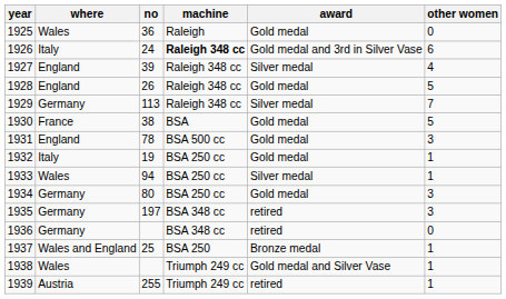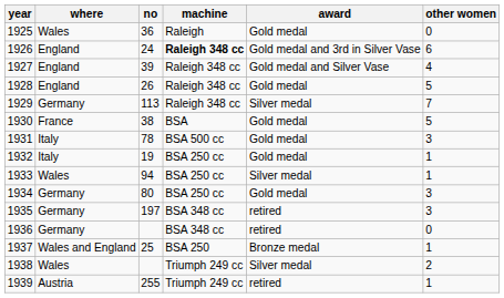1926 | where: Italy -> England
1927 | award: Silver medal -> Gold medal and Silver Vase
1931 | where: England -> Italy
1938 | award: Gold medal and Silver Vase -> Silver medal
1938 | other women: 1 -> 2
